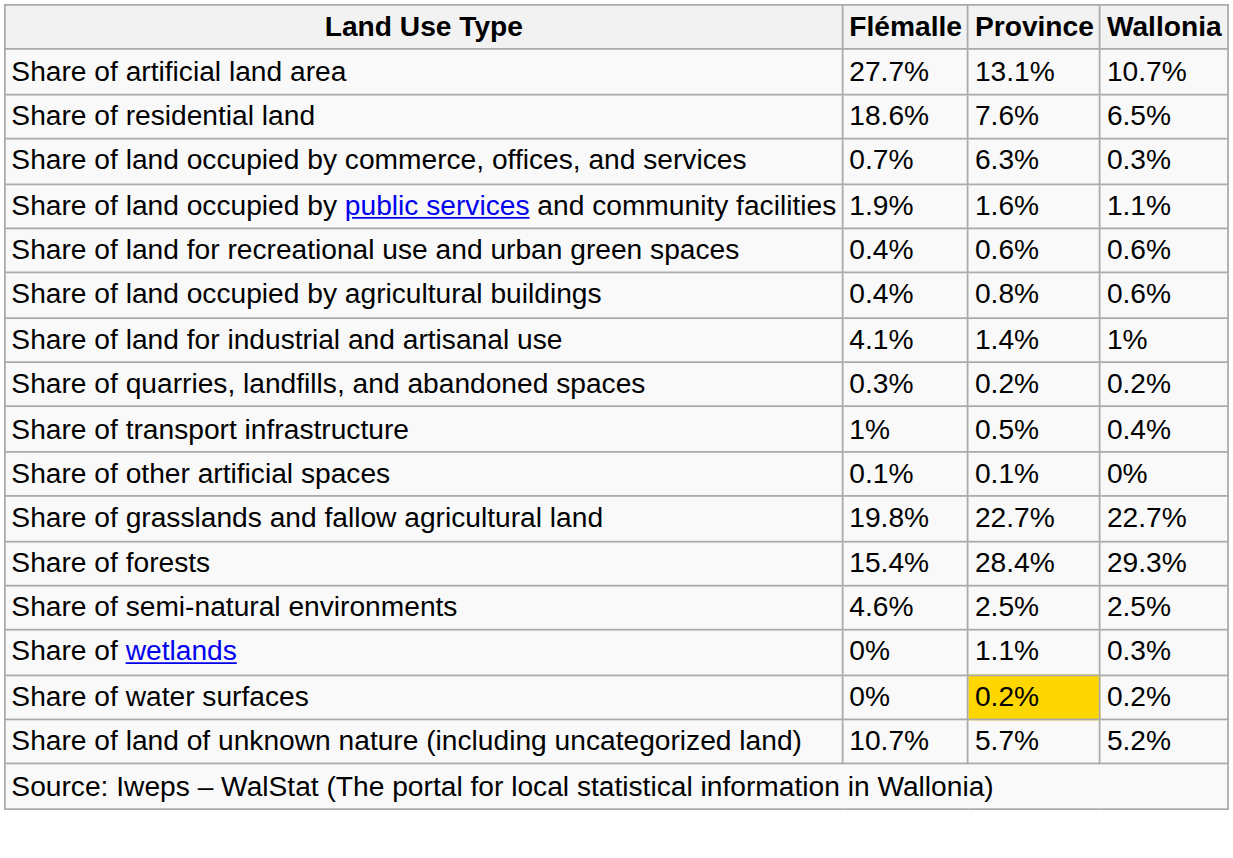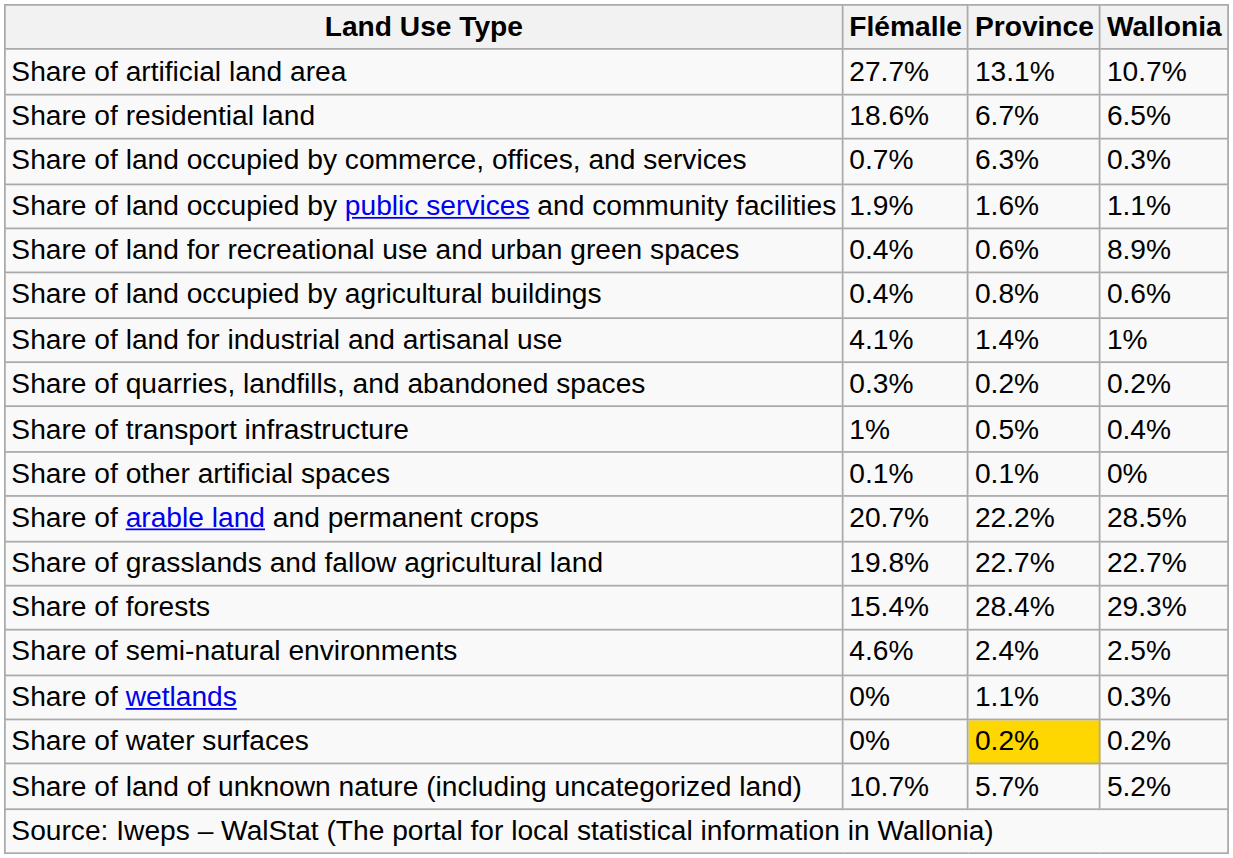Share of residential land | Province: 7.6% -> 6.7%
Share of land for recreational use and urban green spaces | Wallonia: 0.6% -> 8.9%
+ row: Share of arable land and permanent crops | 20.7% | 22.2% | 28.5%
Share of semi-natural environments | Province: 2.5% -> 2.4%
